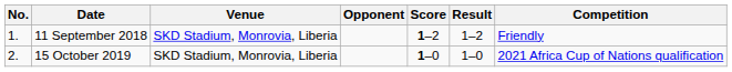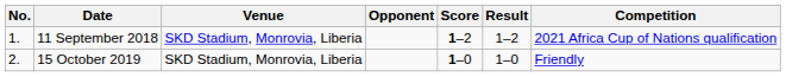11 September 2018 | Competition: Friendly -> 2021 Africa Cup of Nations qualification
15 October 2019 | Competition: 2021 Africa Cup of Nations qualification -> Friendly
